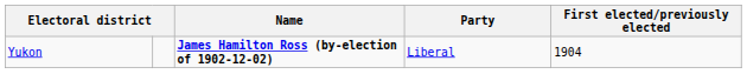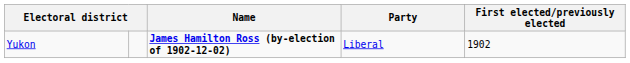Yukon | First elected/previously elected: 1904 -> 1902
